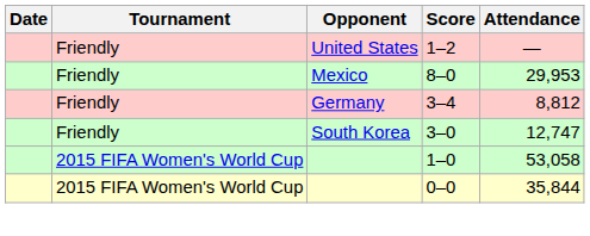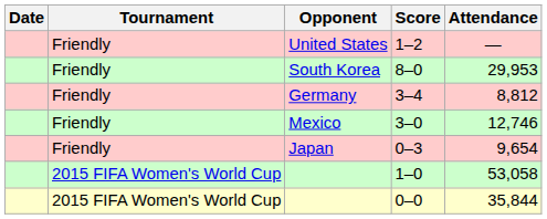8–0 | Opponent: Mexico -> South Korea
3–0 | Opponent: South Korea -> Mexico
3–0 | Attendance: 12,747 -> 12,746
+ row: Friendly | Japan | 0–3 | 9,654
